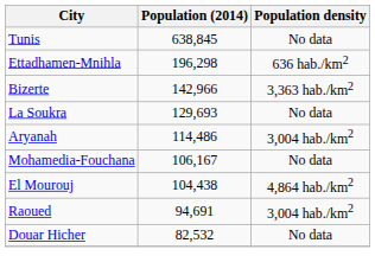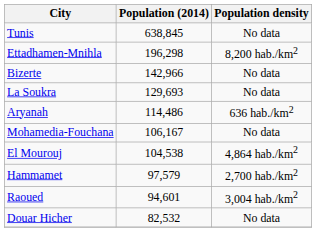Ettadhamen-Mnihla | Population density: 636 hab./km2 -> 8,200 hab./km2
Bizerte | Population density: 3,363 hab./km2 -> No data
Aryanah | Population density: 3,004 hab./km2 -> 636 hab./km2
El Mourouj | Population (2014): 104,438 -> 104,538
+ row: Hammamet | 97,579 | 2,700 hab./km2
Raoued | Population (2014): 94,691 -> 94,601
